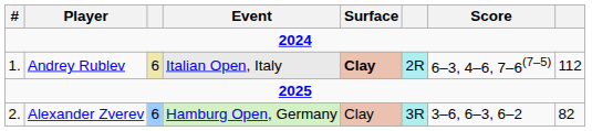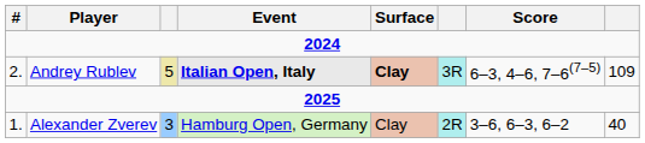Andrey Rublev | #: 1. -> 2.
Andrey Rublev | column 3: 6 -> 5
Andrey Rublev | Event: normal -> bold
Andrey Rublev | column 6: 2R -> 3R
Andrey Rublev | column 8: 112 -> 109
Alexander Zverev | #: 2. -> 1.
Alexander Zverev | column 3: 6 -> 3
Alexander Zverev | column 6: 3R -> 2R
Alexander Zverev | column 8: 82 -> 40
